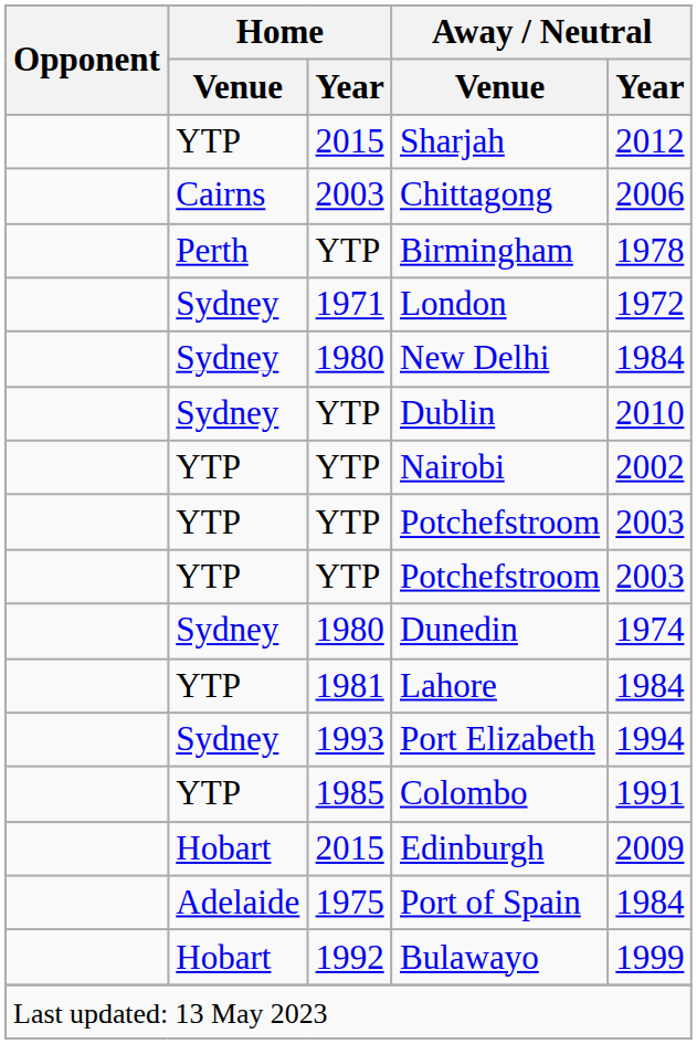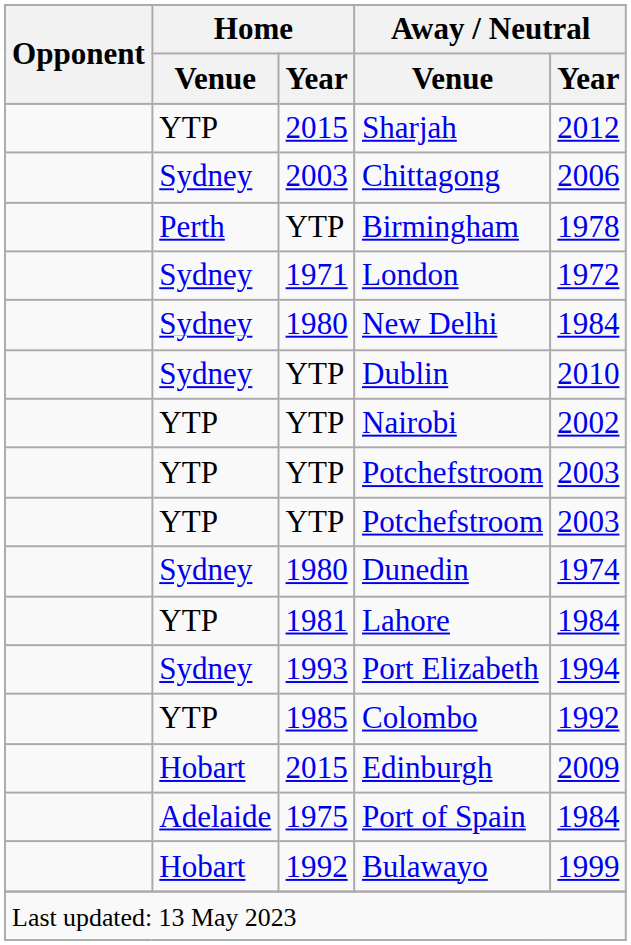Chittagong | Home / Venue: Cairns -> Sydney
Colombo | Away / Neutral / Year: 1991 -> 1992
